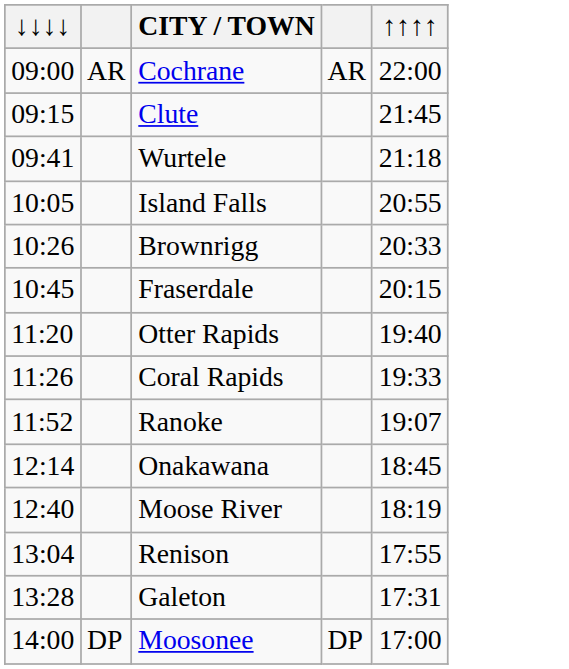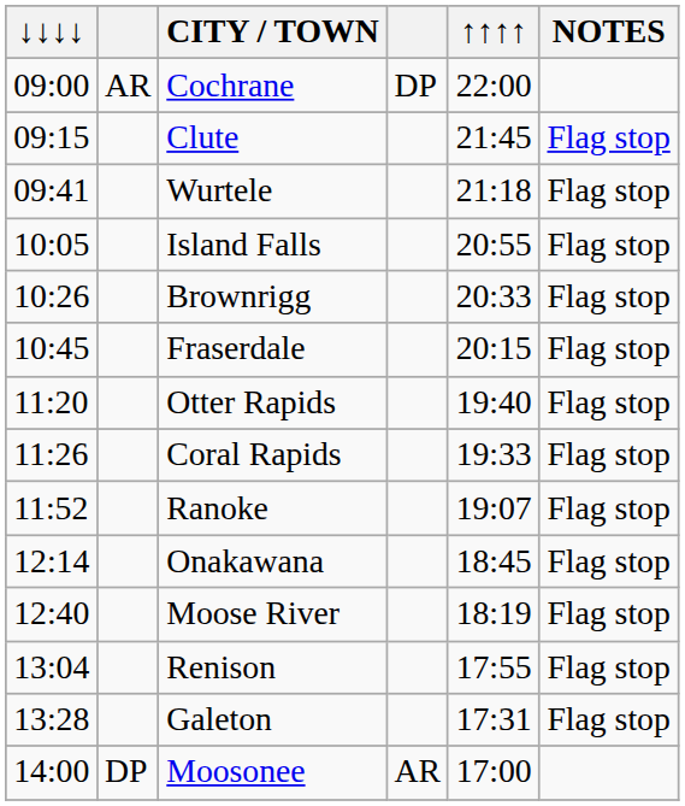+ column: NOTES | Flag stop | Flag stop | Flag stop | Flag stop | Flag stop | Flag stop | Flag stop | Flag stop | Flag stop | Flag stop | Flag stop | Flag stop
Cochrane | column 4: AR -> DP
Moosonee | column 4: DP -> AR
